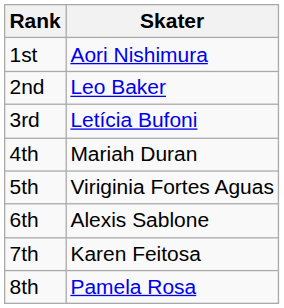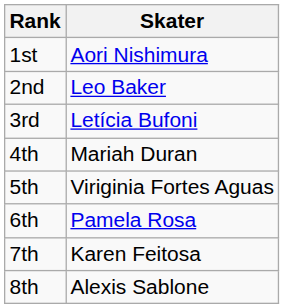6th | Skater: Alexis Sablone -> Pamela Rosa
8th | Skater: Pamela Rosa -> Alexis Sablone
